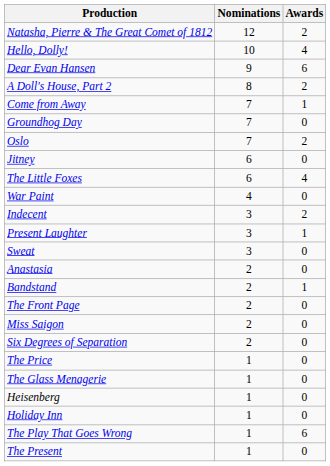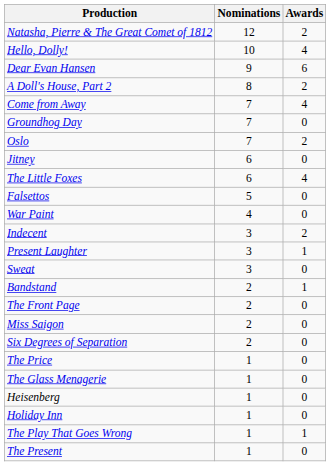Come from Away | Awards: 1 -> 4
+ row: Falsettos | 5 | 0
- row: Anastasia | 2 | 0
The Play That Goes Wrong | Awards: 6 -> 1
